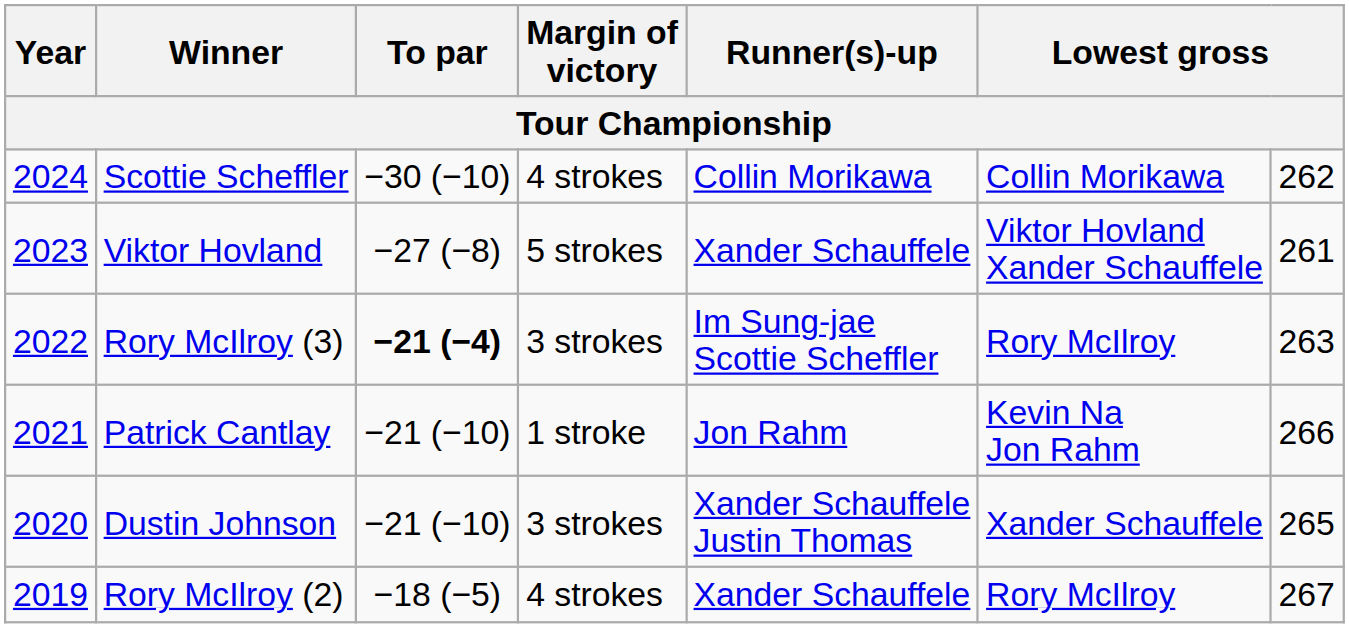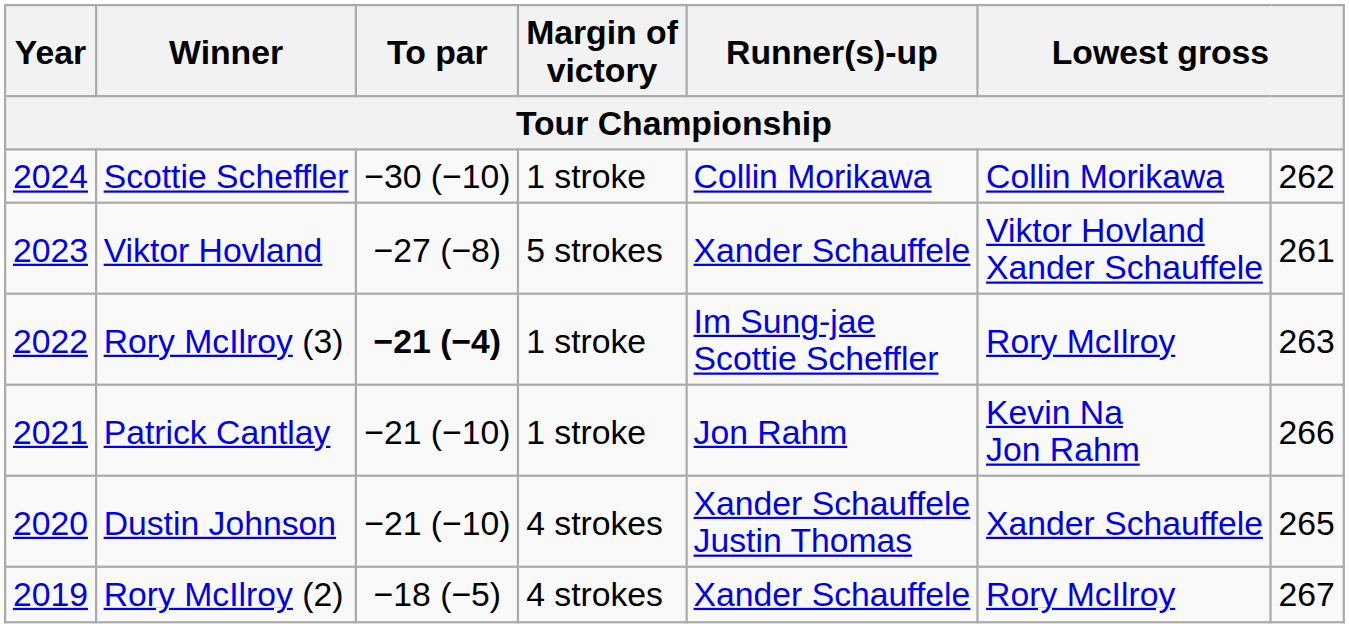Scottie Scheffler | Margin of victory: 4 strokes -> 1 stroke
Rory McIlroy (3) | Margin of victory: 3 strokes -> 1 stroke
Dustin Johnson | Margin of victory: 3 strokes -> 4 strokes
